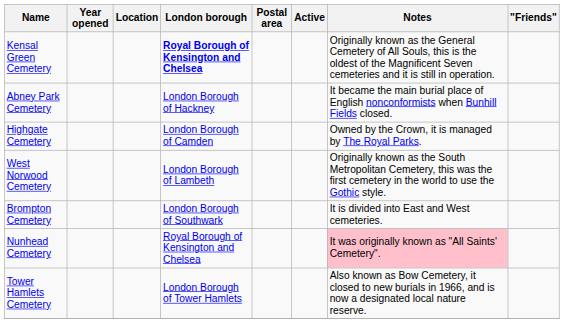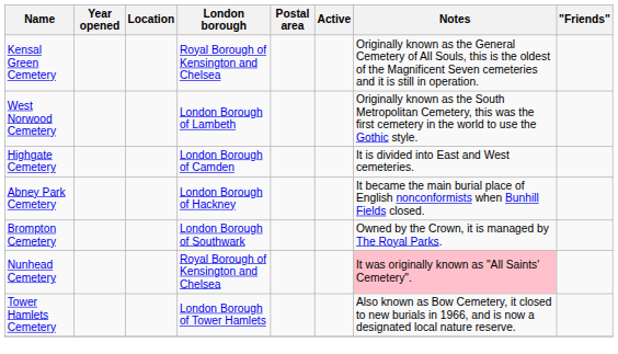Kensal Green Cemetery | London borough: bold -> normal
rows swapped: West Norwood Cemetery <-> Abney Park Cemetery
Highgate Cemetery | Notes: Owned by the Crown, it is managed by The Royal Parks. -> It is divided into East and West cemeteries.
Brompton Cemetery | Notes: It is divided into East and West cemeteries. -> Owned by the Crown, it is managed by The Royal Parks.
